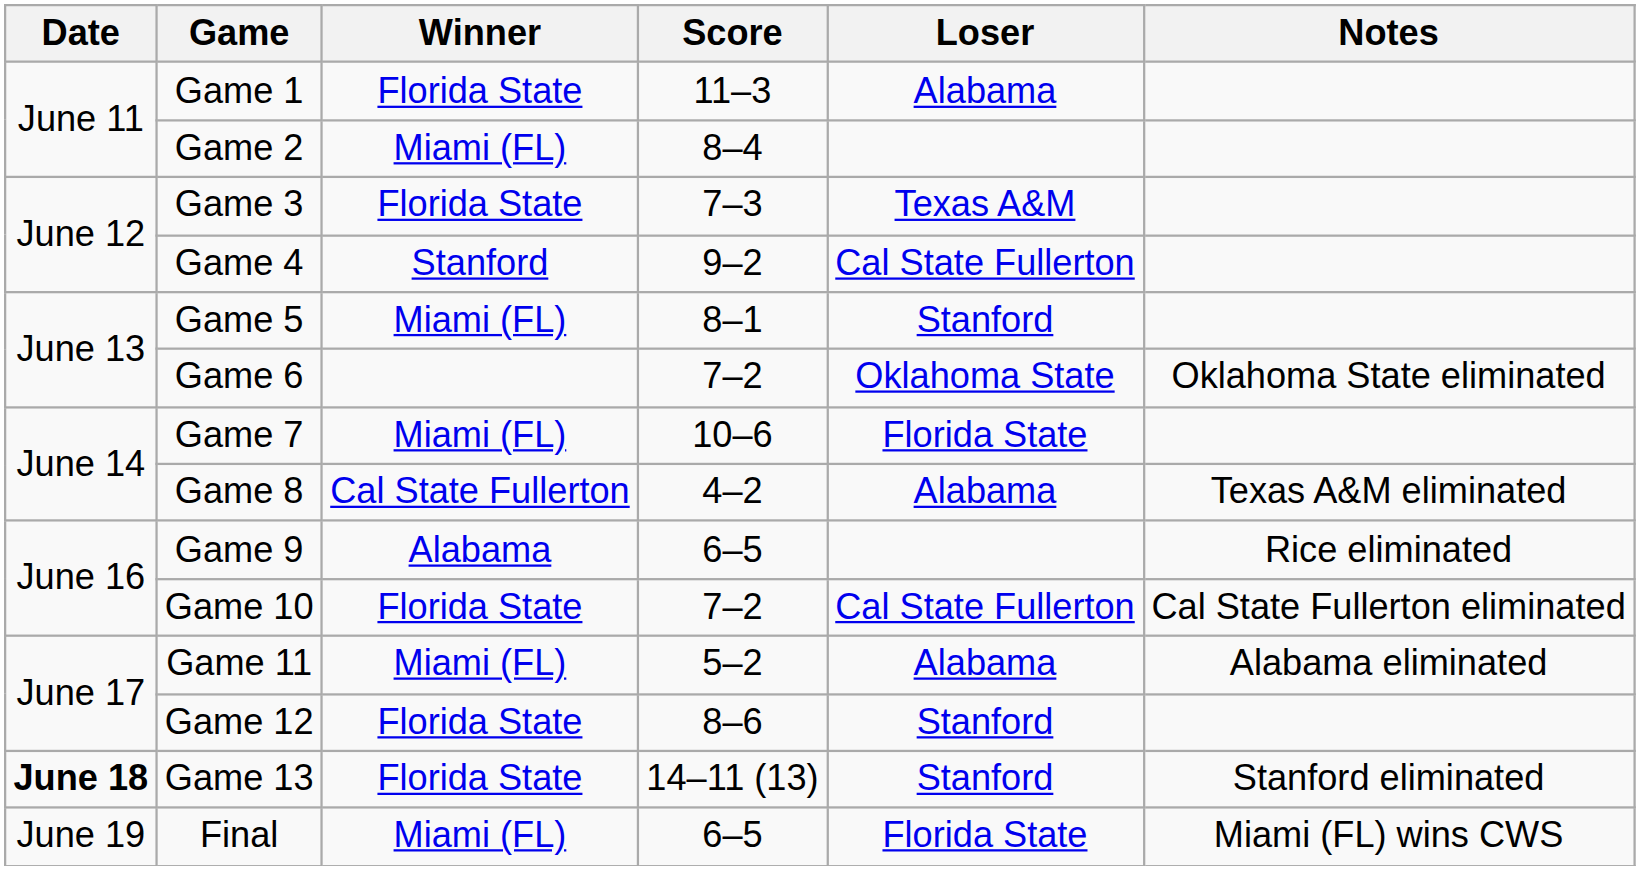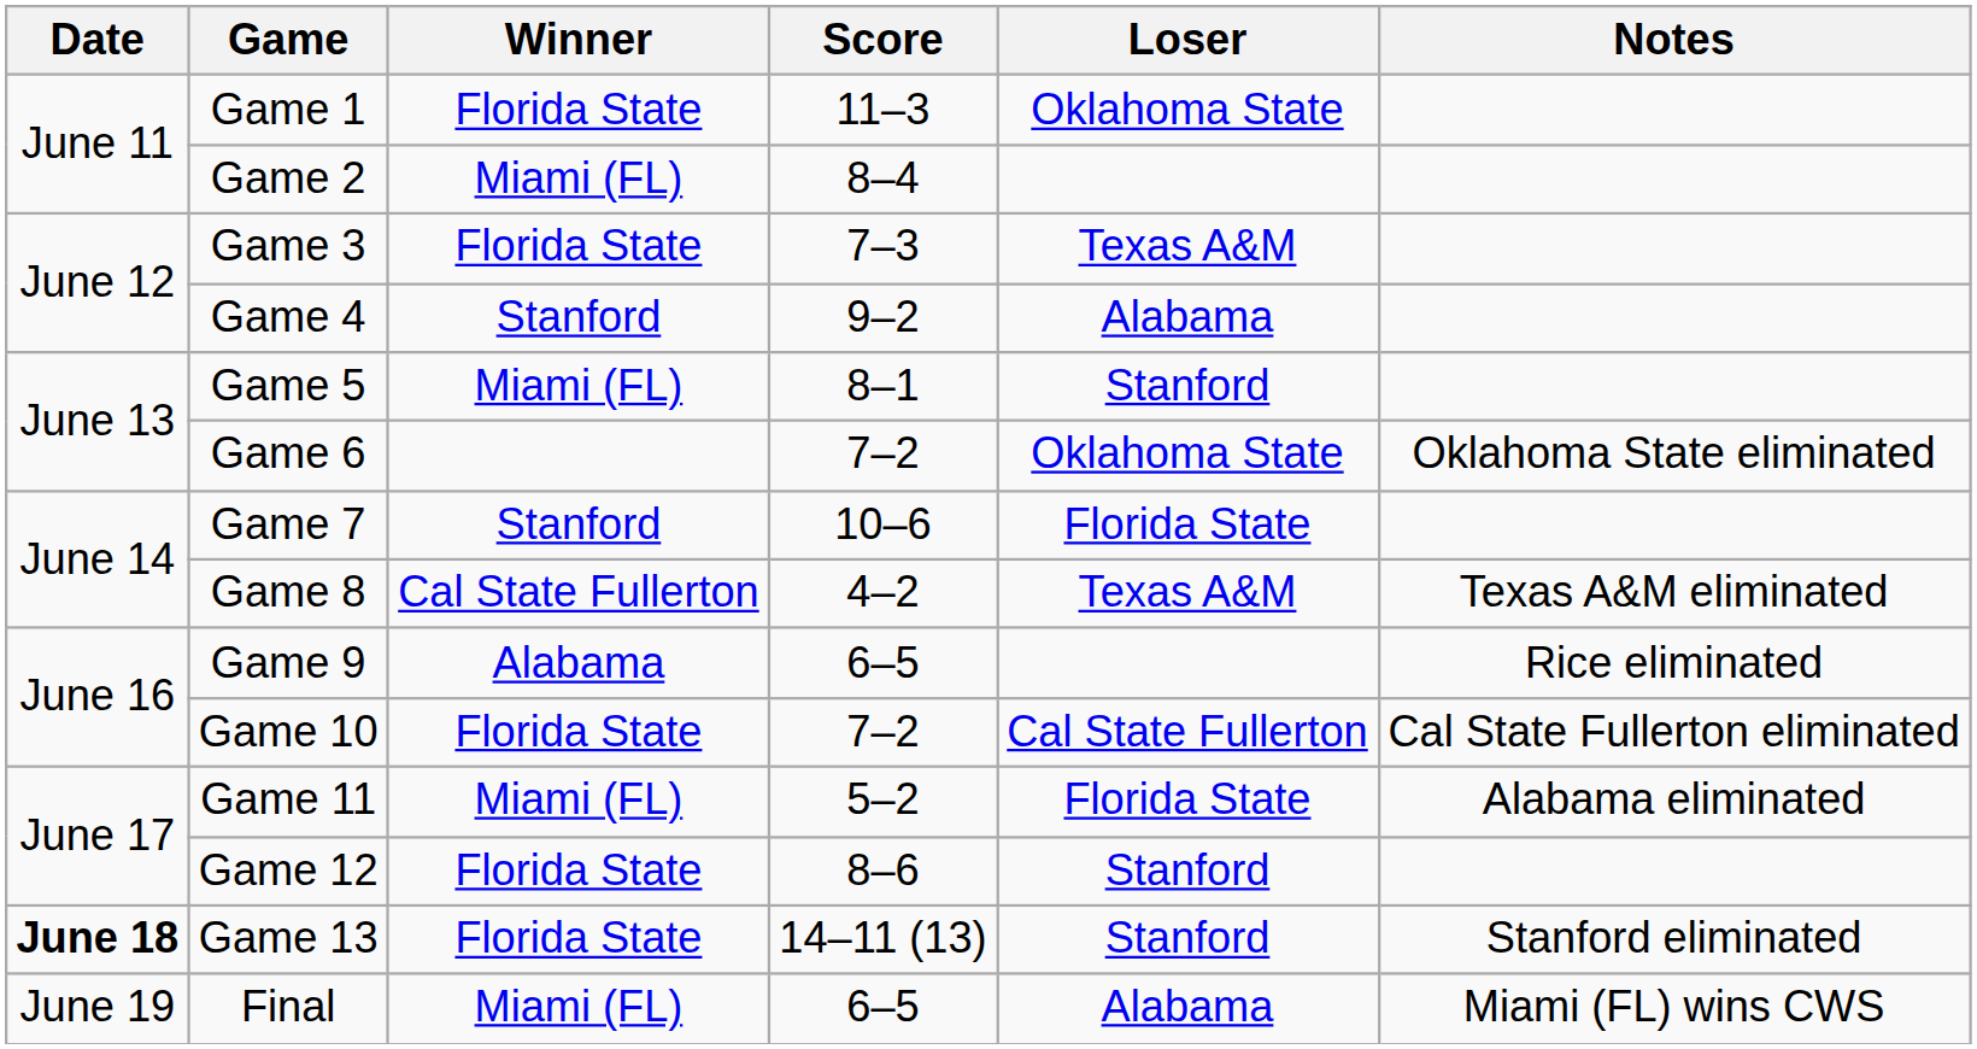Game 1 | Loser: Alabama -> Oklahoma State
Game 4 | Loser: Cal State Fullerton -> Alabama
Game 7 | Winner: Miami (FL) -> Stanford
Game 8 | Loser: Alabama -> Texas A&M
Game 11 | Loser: Alabama -> Florida State
Final | Loser: Florida State -> Alabama
